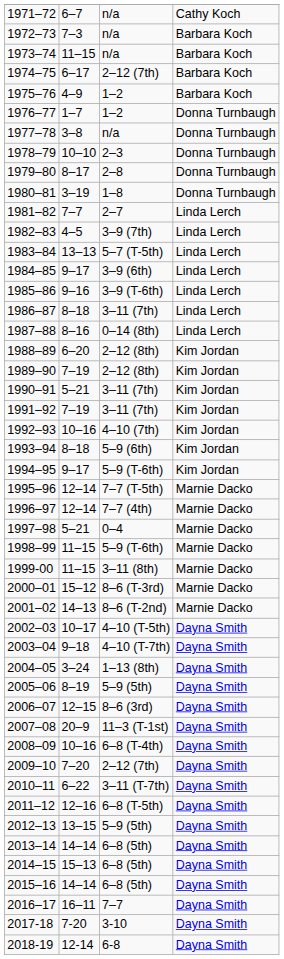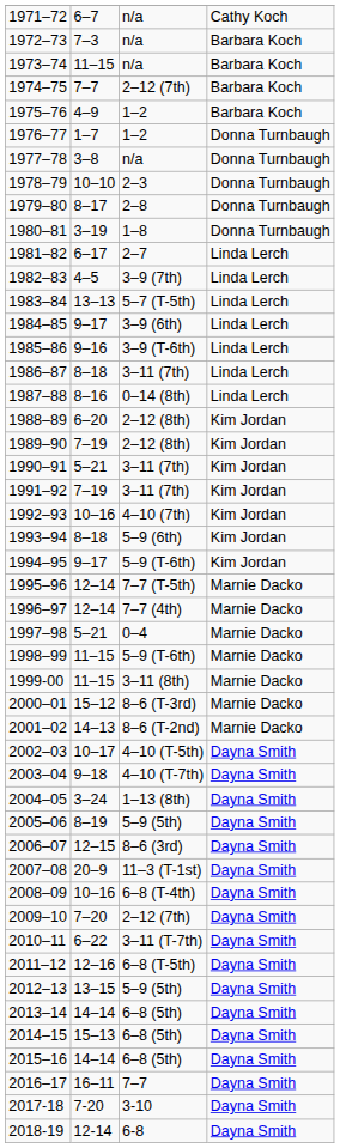1974–75 | column 2: 6–17 -> 7–7
1981–82 | column 2: 7–7 -> 6–17
